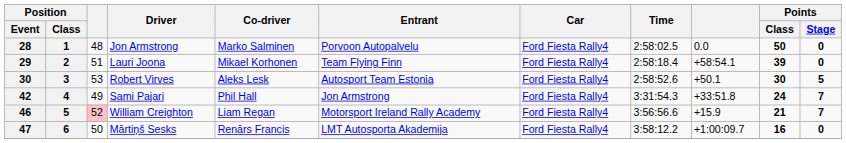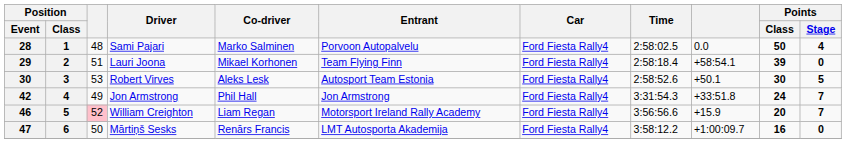28 | Driver: Jon Armstrong -> Sami Pajari
28 | Points / Stage: 0 -> 4
42 | Driver: Sami Pajari -> Jon Armstrong
46 | Points / Class: 21 -> 20
